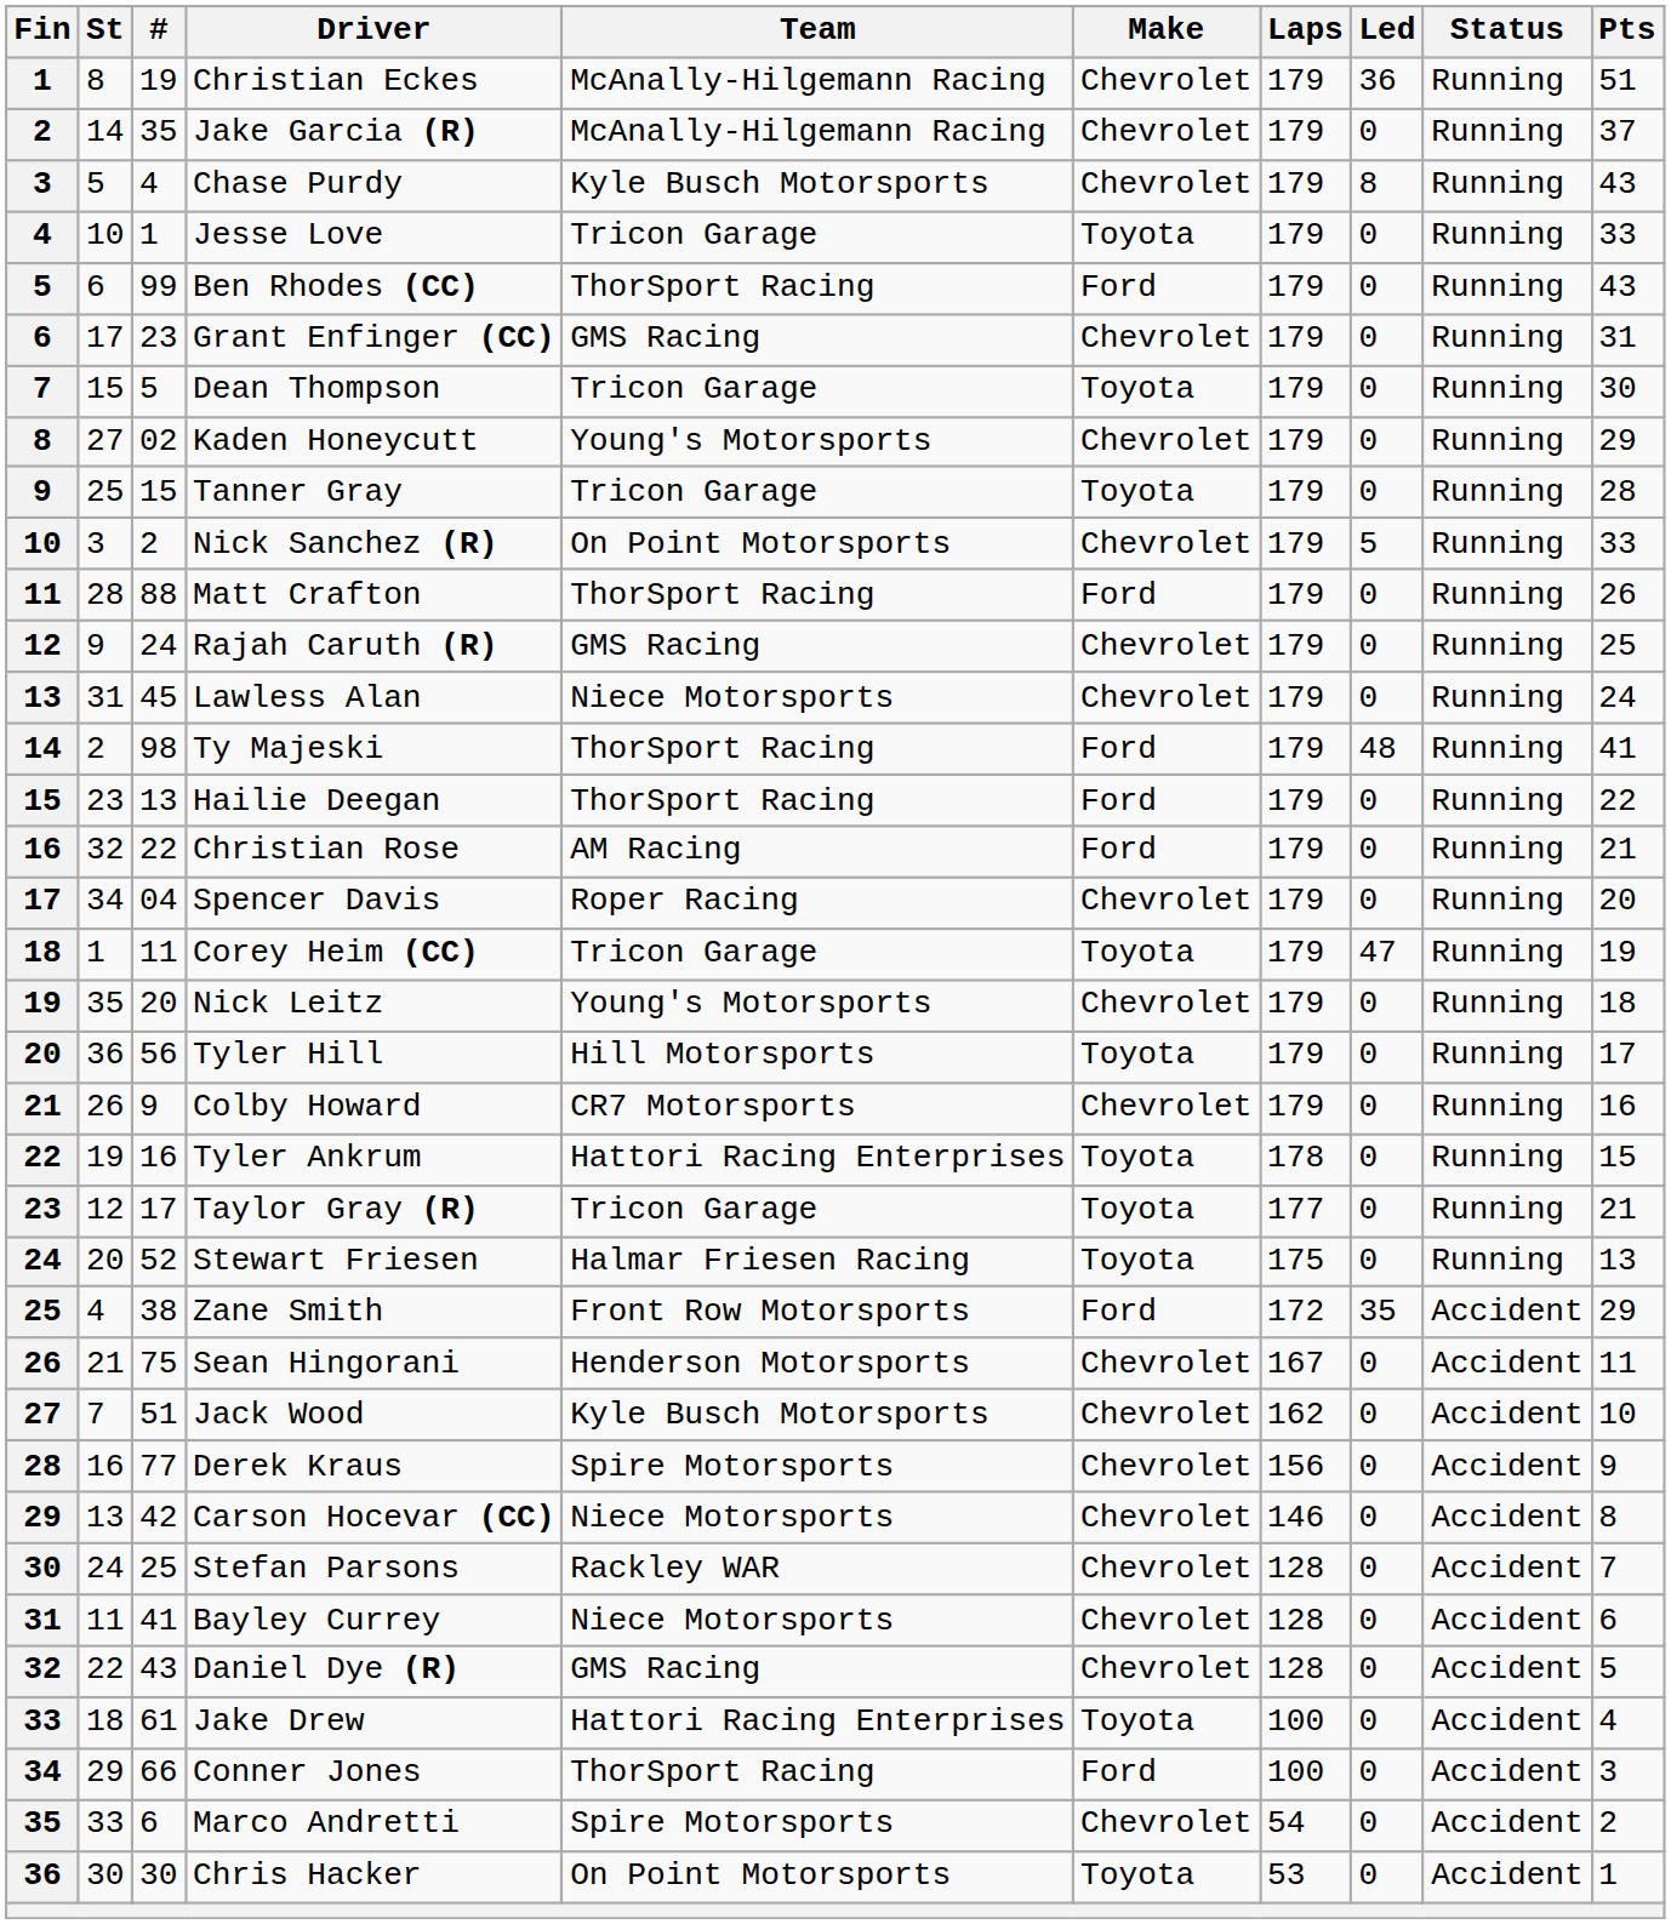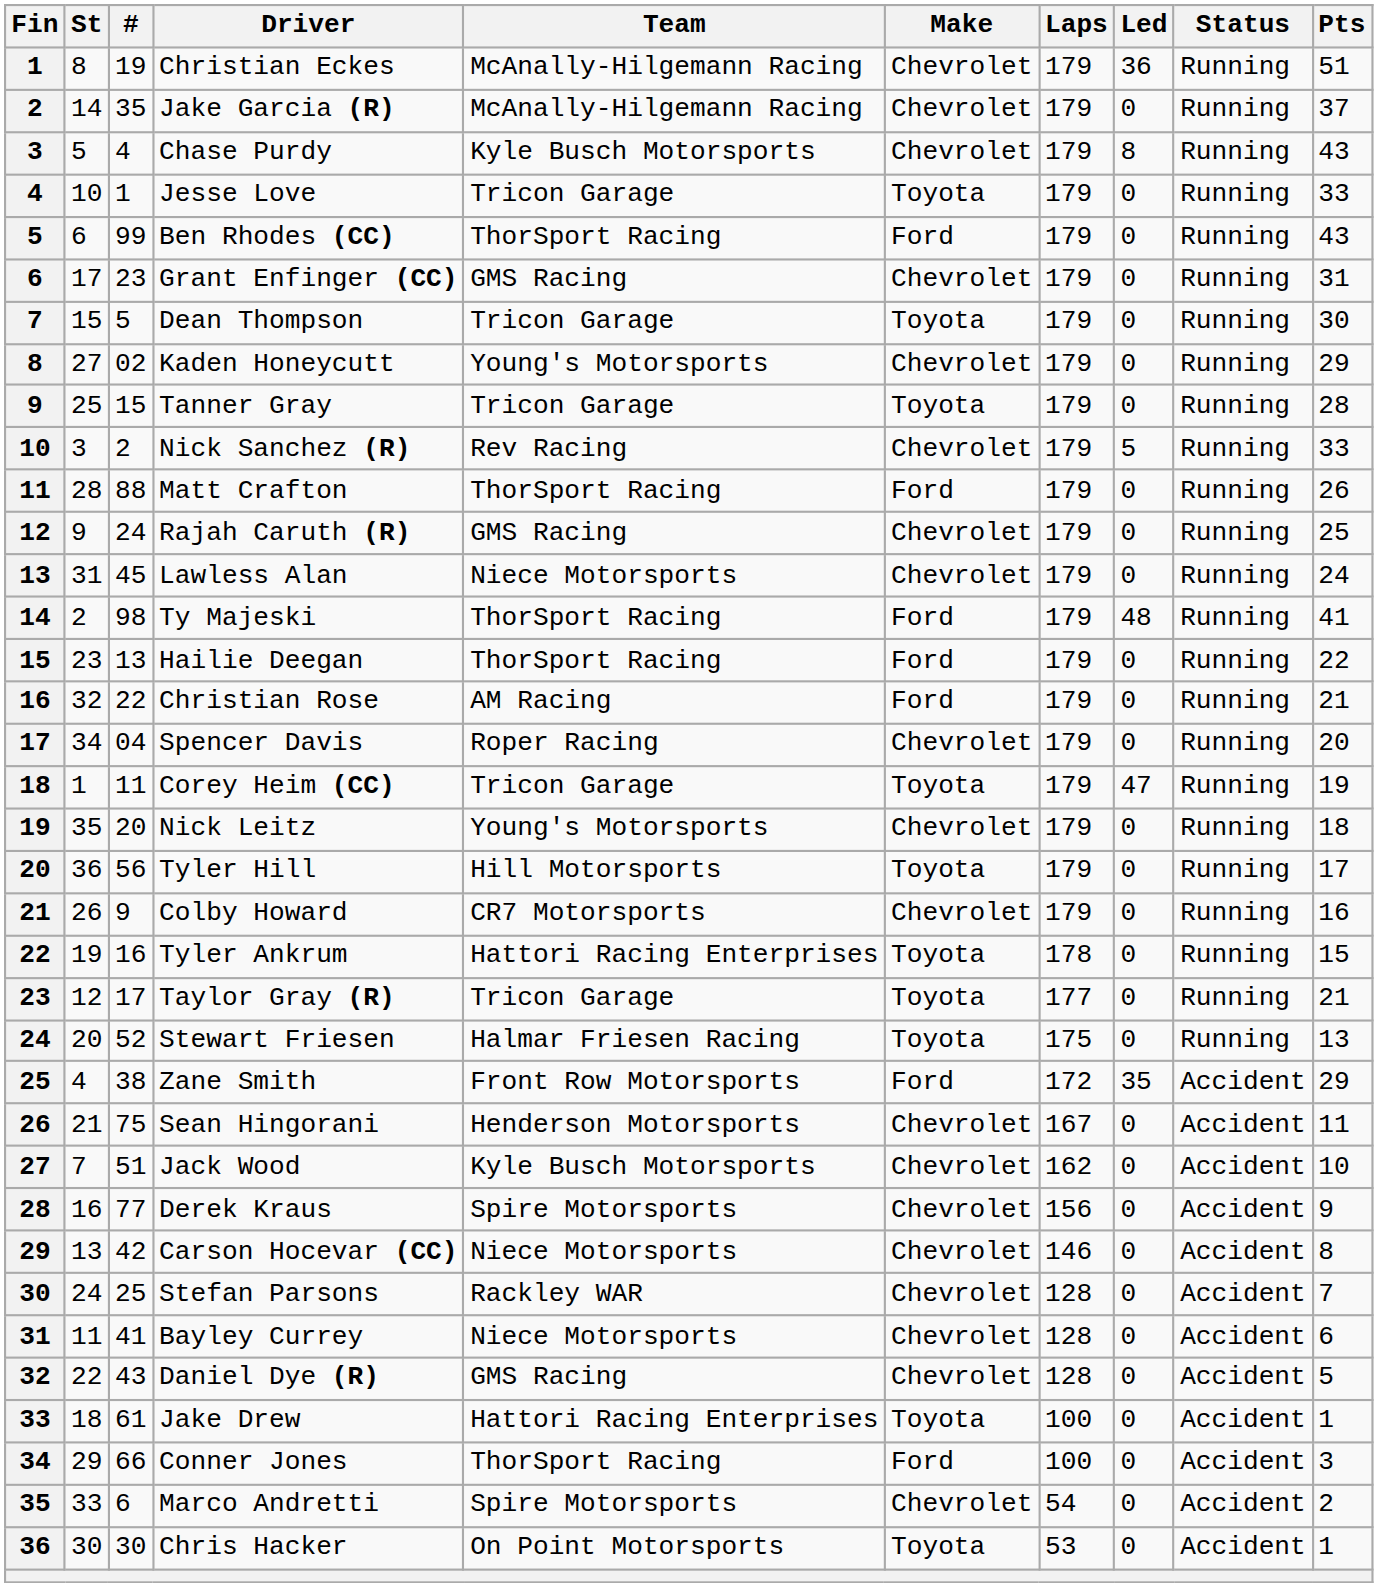Nick Sanchez (R) | Team: On Point Motorsports -> Rev Racing
Jake Drew | Pts: 4 -> 1
